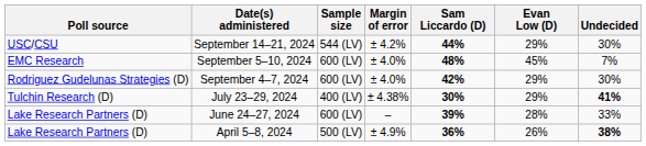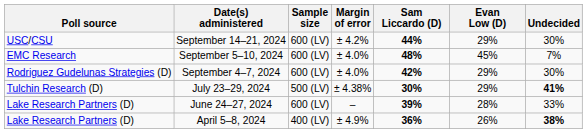September 14–21, 2024 | Sample size: 544 (LV) -> 600 (LV)
July 23–29, 2024 | Sample size: 400 (LV) -> 500 (LV)
April 5–8, 2024 | Sample size: 500 (LV) -> 400 (LV)
